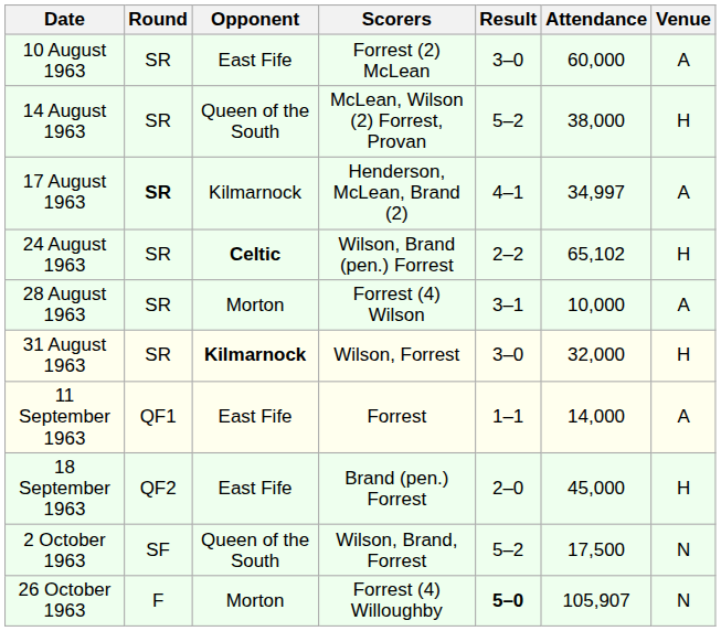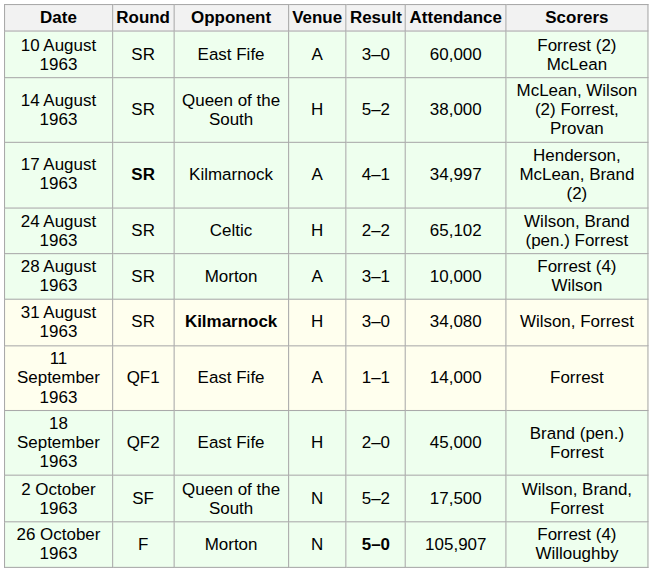columns swapped: Venue <-> Scorers
24 August 1963 | Opponent: bold -> normal
31 August 1963 | Attendance: 32,000 -> 34,080
